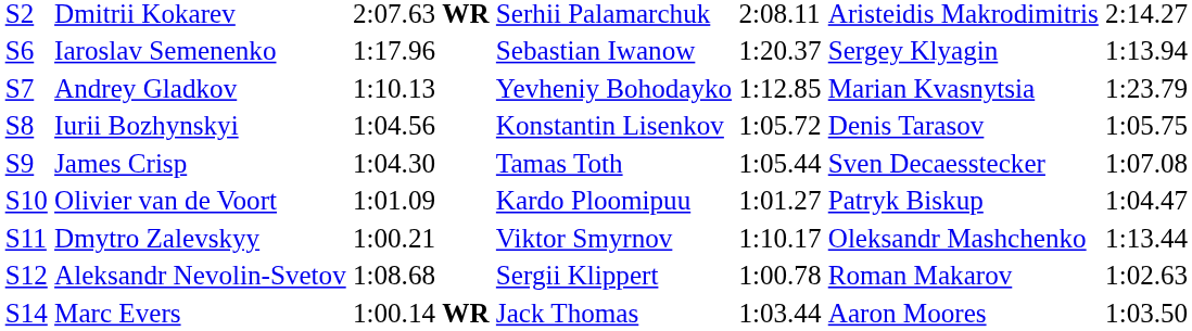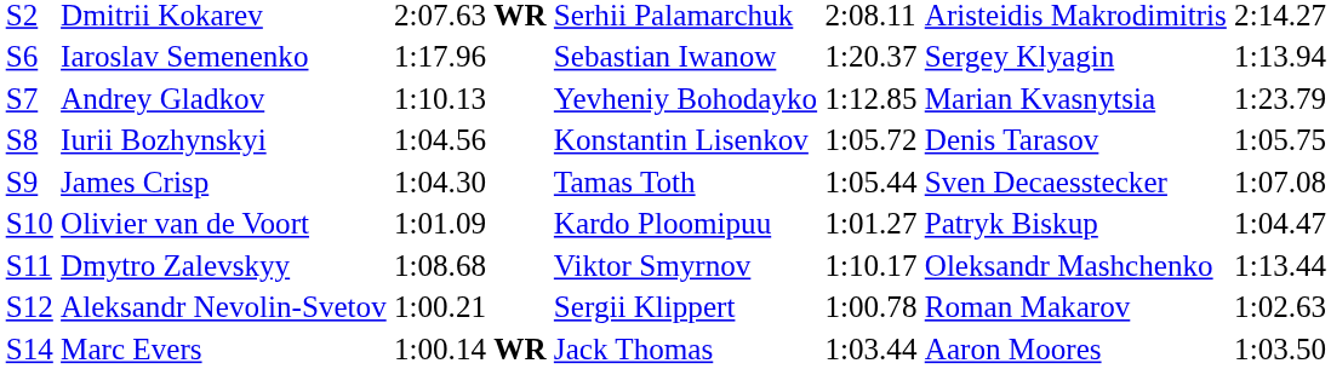Dmytro Zalevskyy | column 3: 1:00.21 -> 1:08.68
Aleksandr Nevolin-Svetov | column 3: 1:08.68 -> 1:00.21
